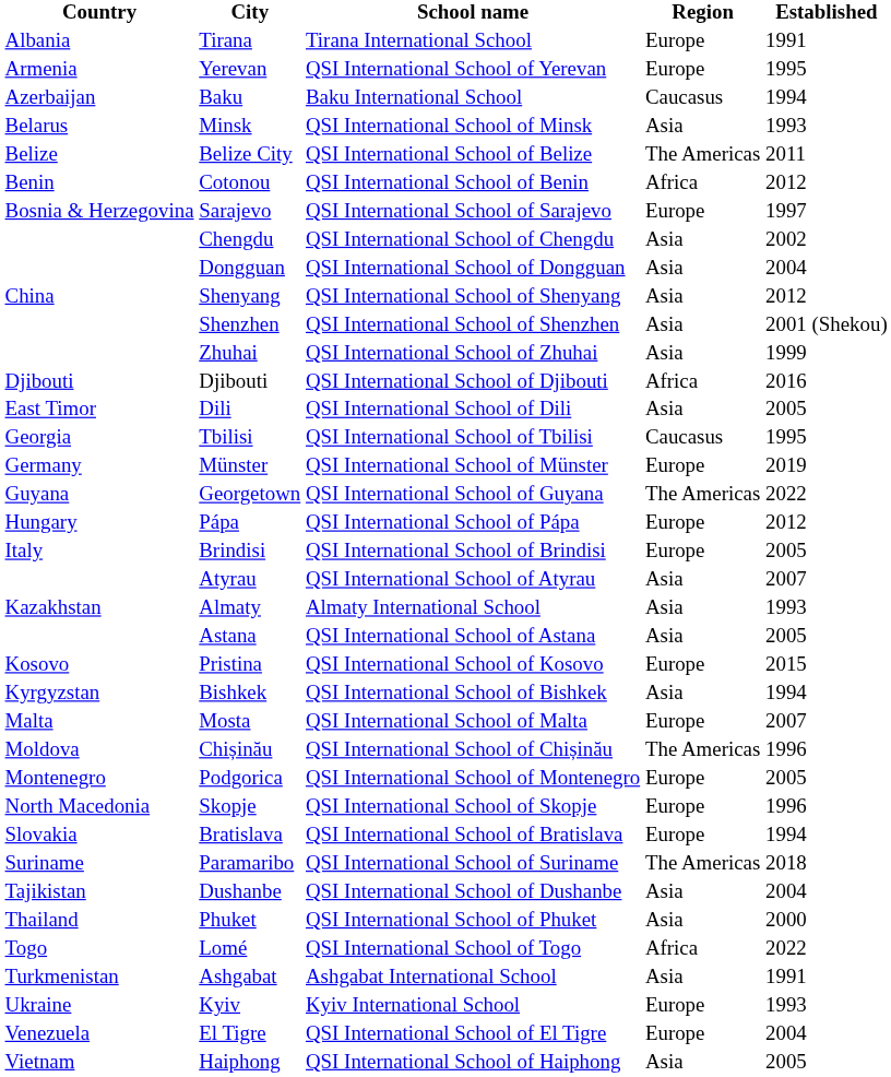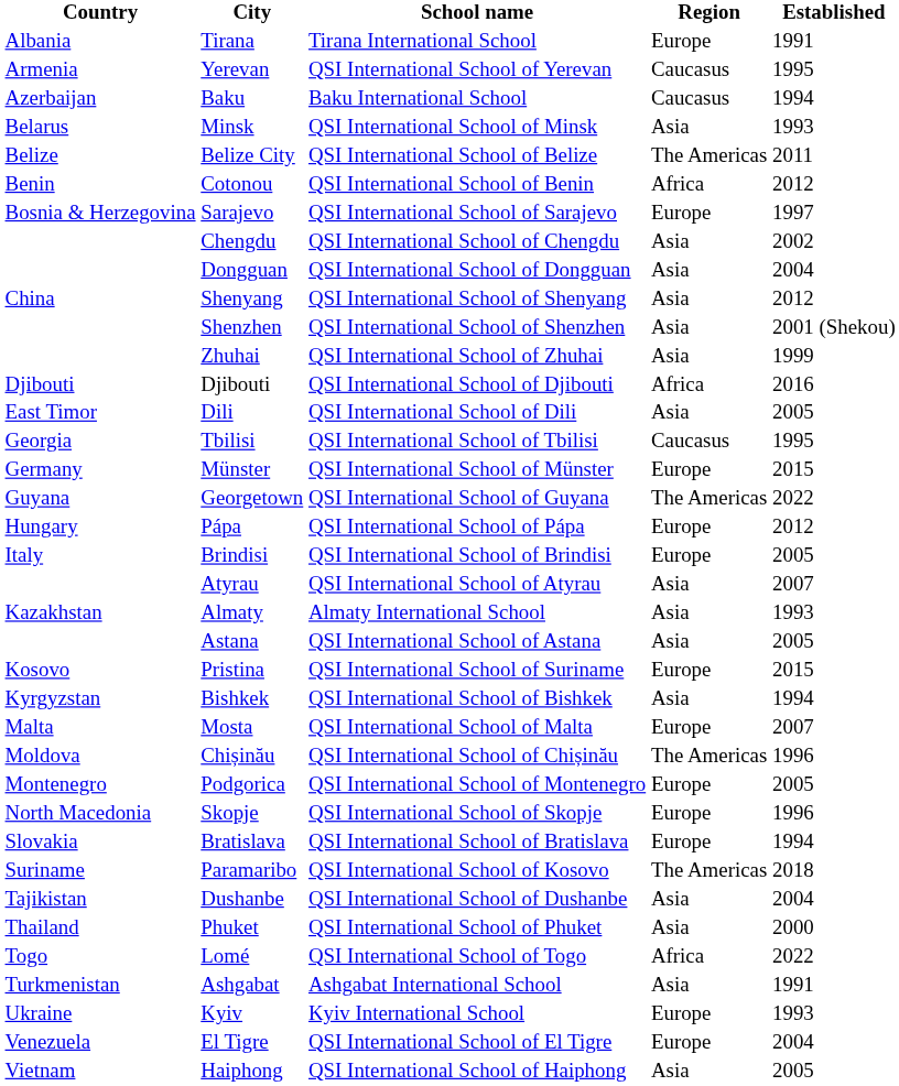Yerevan | Region: Europe -> Caucasus
Münster | Established: 2019 -> 2015
Pristina | School name: QSI International School of Kosovo -> QSI International School of Suriname
Paramaribo | School name: QSI International School of Suriname -> QSI International School of Kosovo
